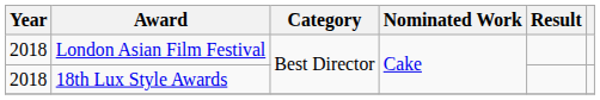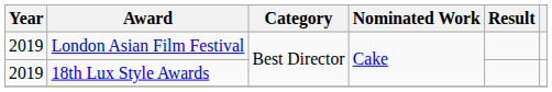London Asian Film Festival | Year: 2018 -> 2019
18th Lux Style Awards | Year: 2018 -> 2019
